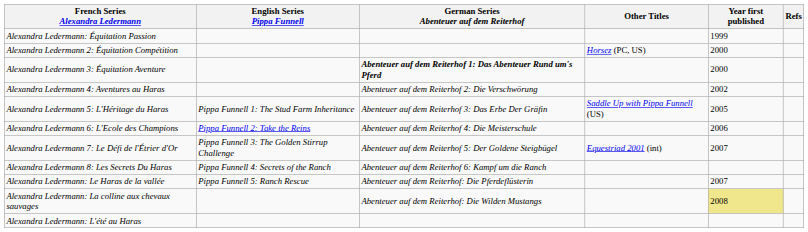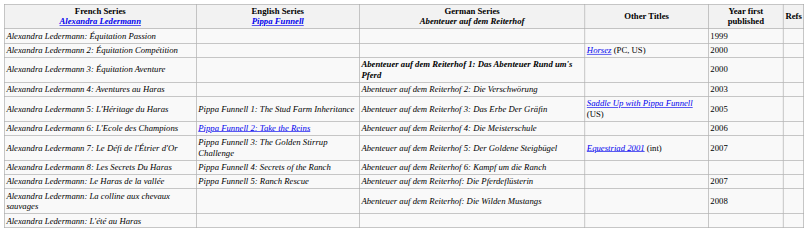Alexandra Ledermann 4: Aventures au Haras | Year first published: 2002 -> 2003
Alexandra Ledermann: La colline aux chevaux sauvages | Year first published: khaki background -> no background
